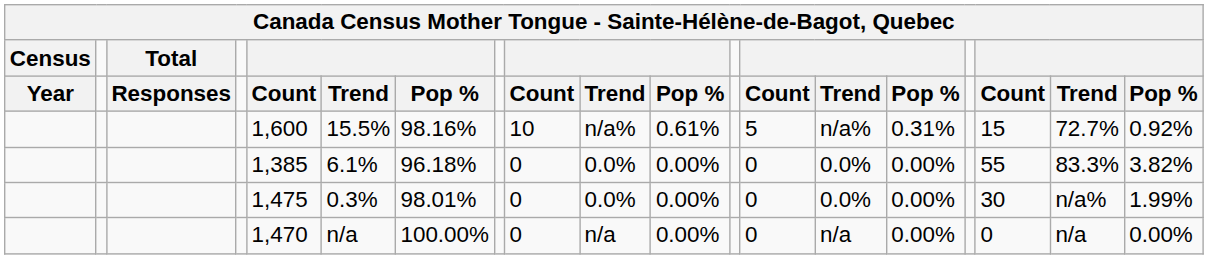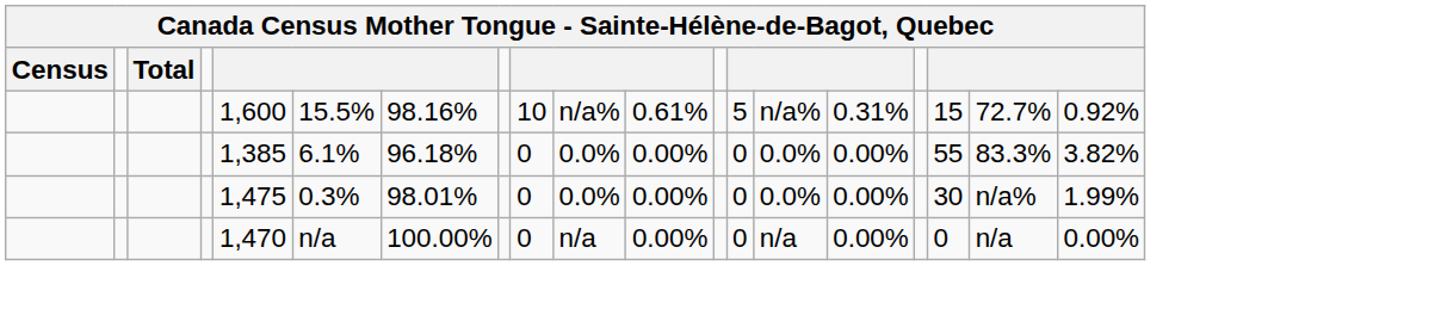- row: Year | Responses | Count | Trend | Pop % | Count | Trend | Pop % | Count | Trend | Pop % | Count | Trend | Pop %
